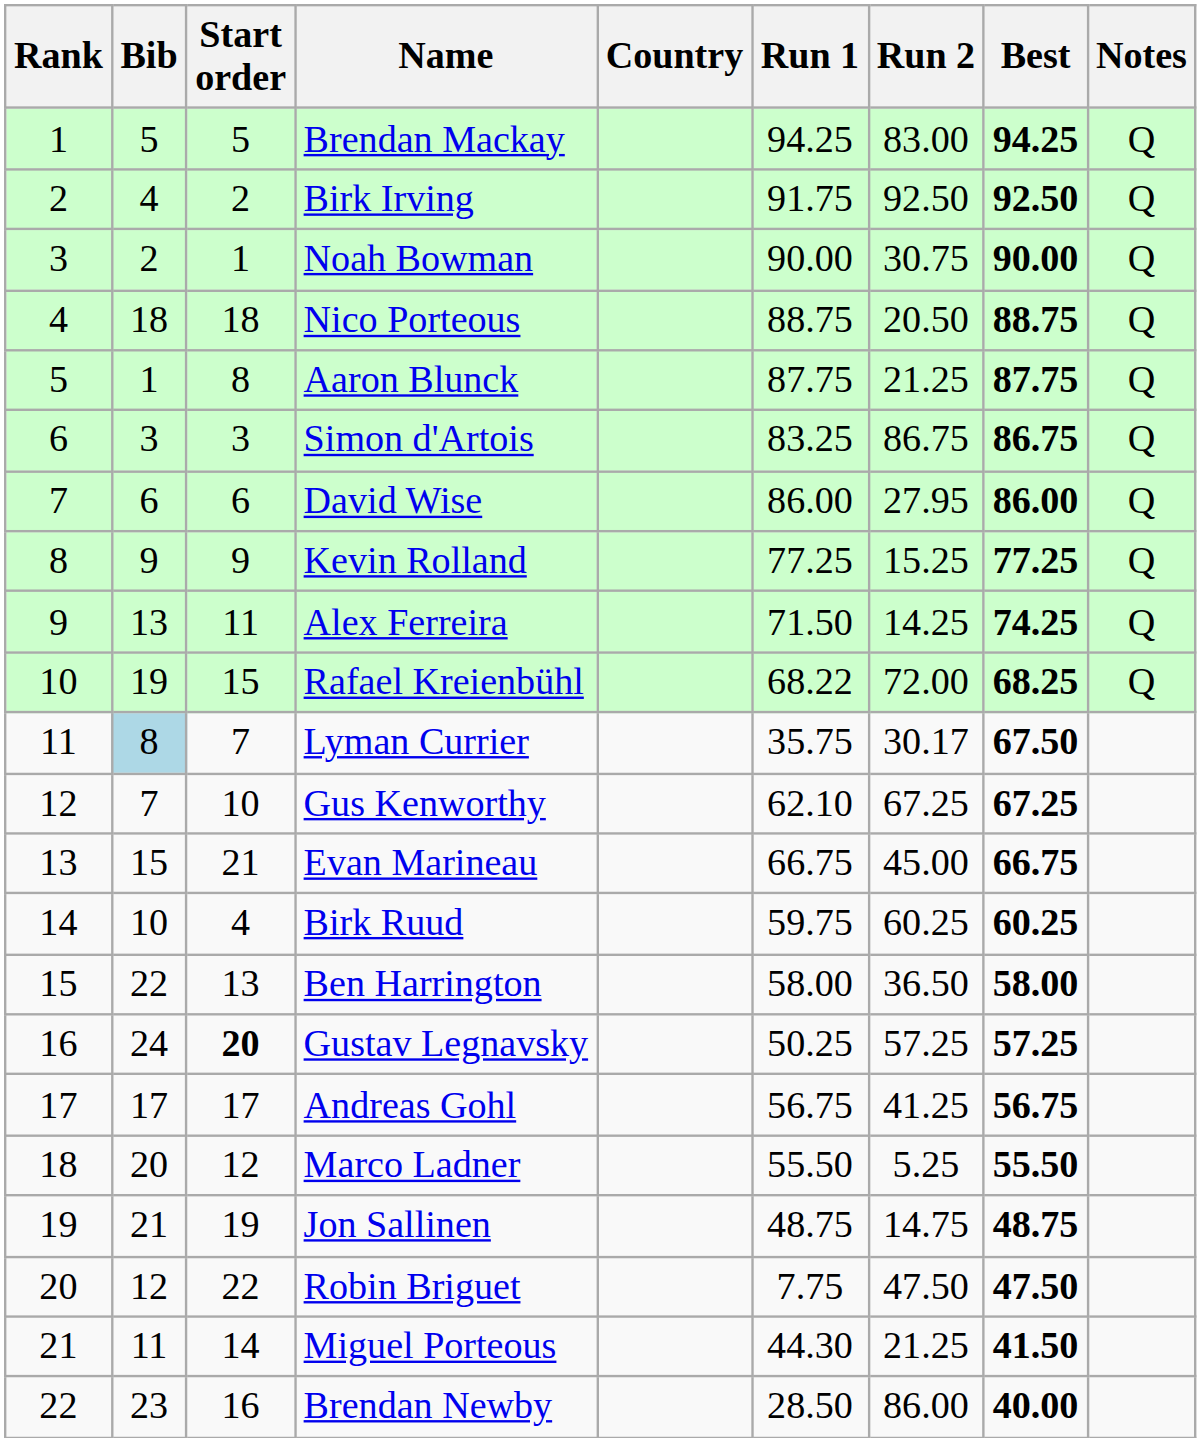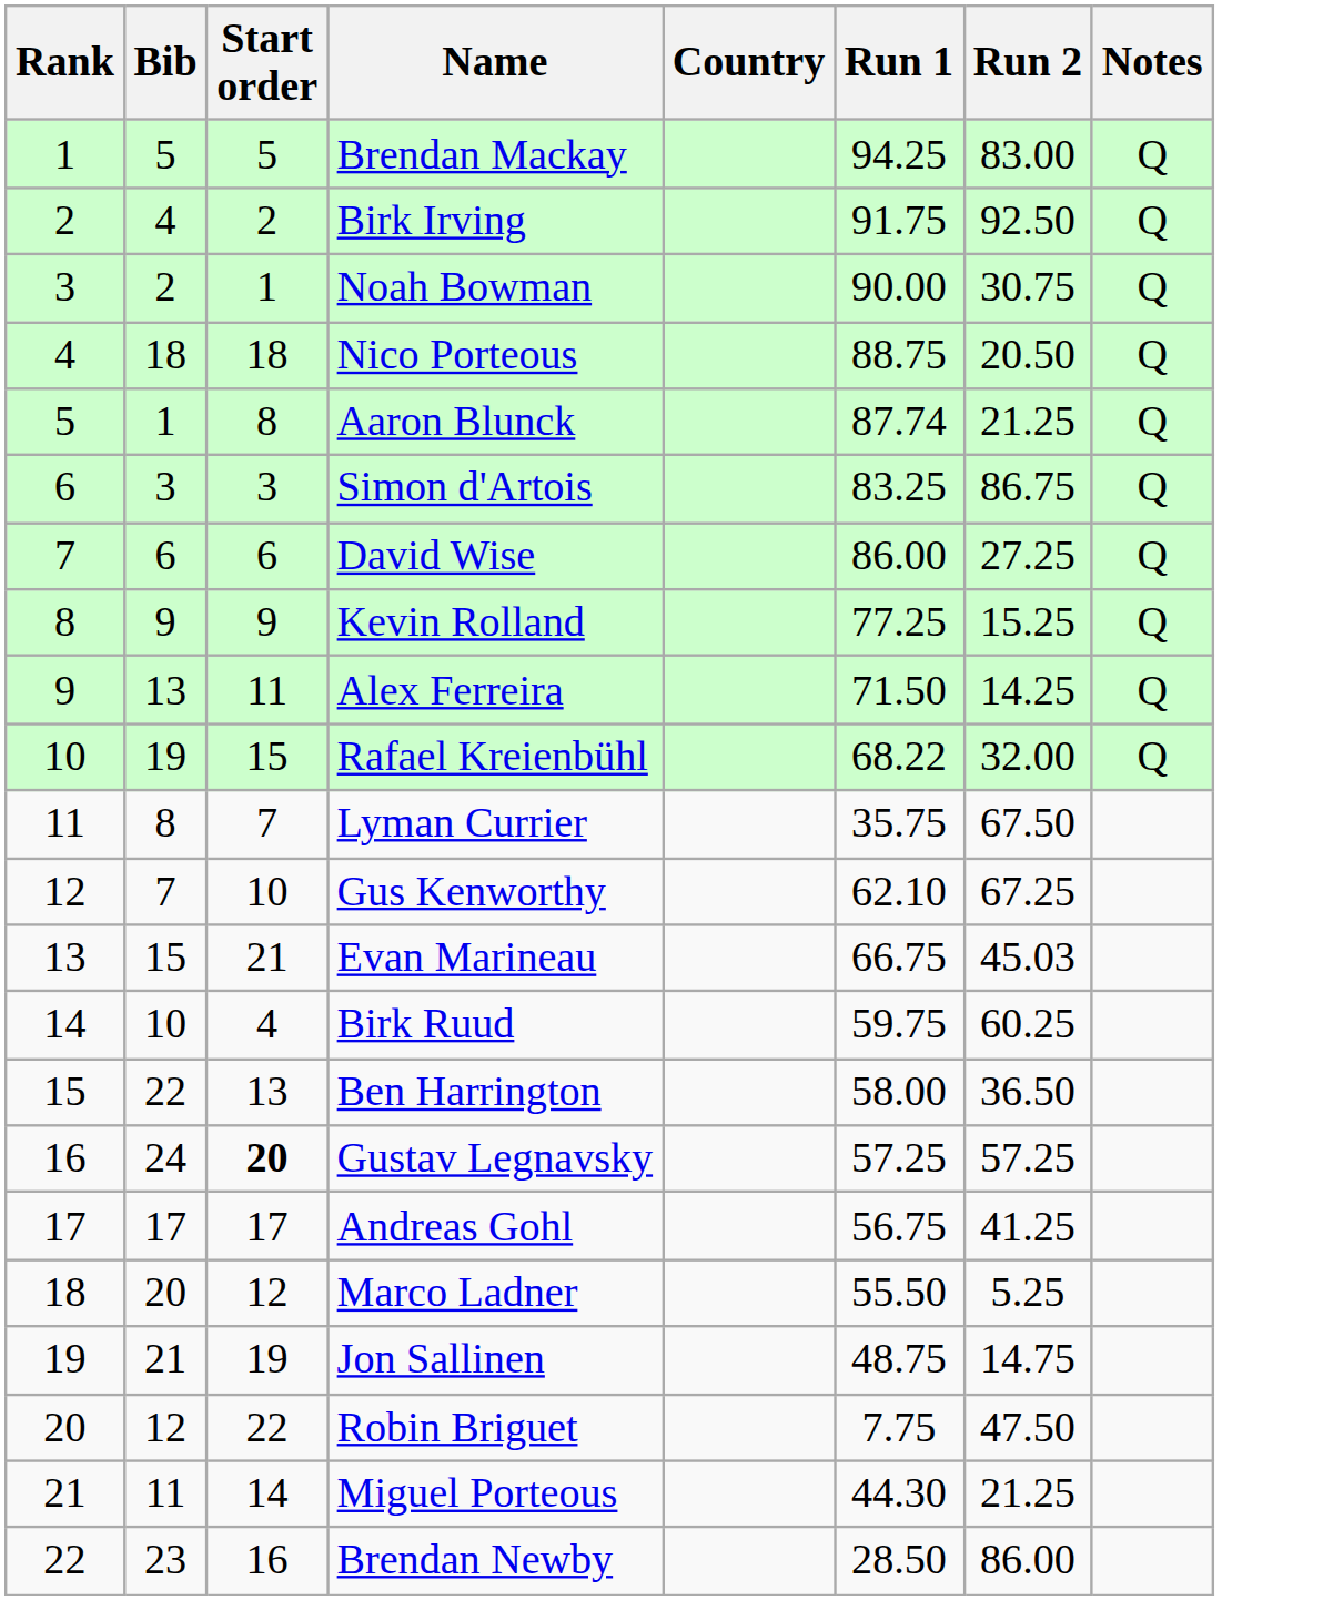- column: Best | 94.25 | 92.50 | 90.00 | 88.75 | 87.75 | 86.75 | 86.00 | 77.25 | 74.25 | 68.25 | 67.50 | 67.25 | 66.75 | 60.25 | 58.00 | 57.25 | 56.75 | 55.50 | 48.75 | 47.50 | 41.50 | 40.00
Aaron Blunck | Run 1: 87.75 -> 87.74
David Wise | Run 2: 27.95 -> 27.25
Rafael Kreienbühl | Run 2: 72.00 -> 32.00
Lyman Currier | Bib: lightblue background -> no background
Lyman Currier | Run 2: 30.17 -> 67.50
Evan Marineau | Run 2: 45.00 -> 45.03
Gustav Legnavsky | Run 1: 50.25 -> 57.25
